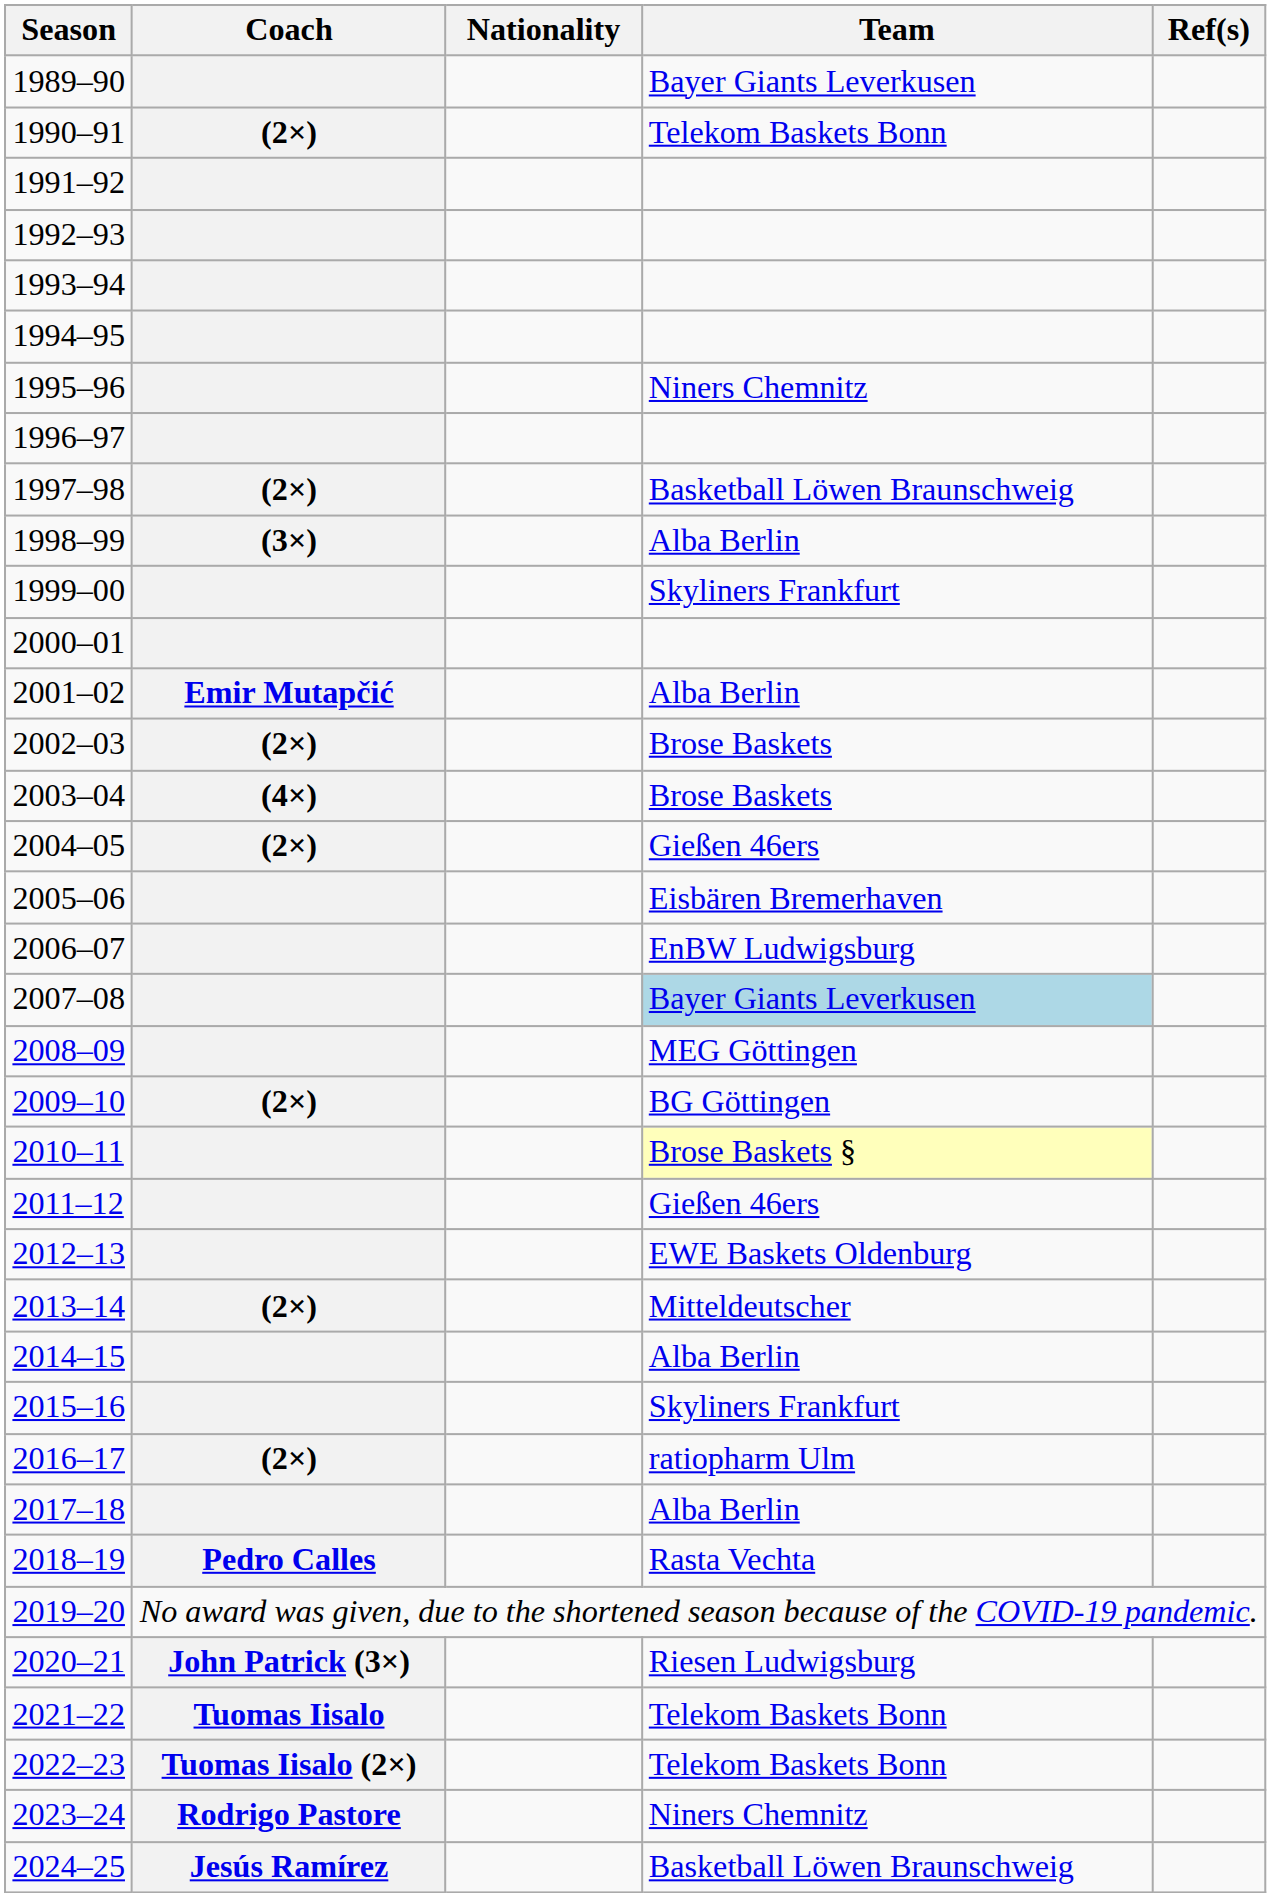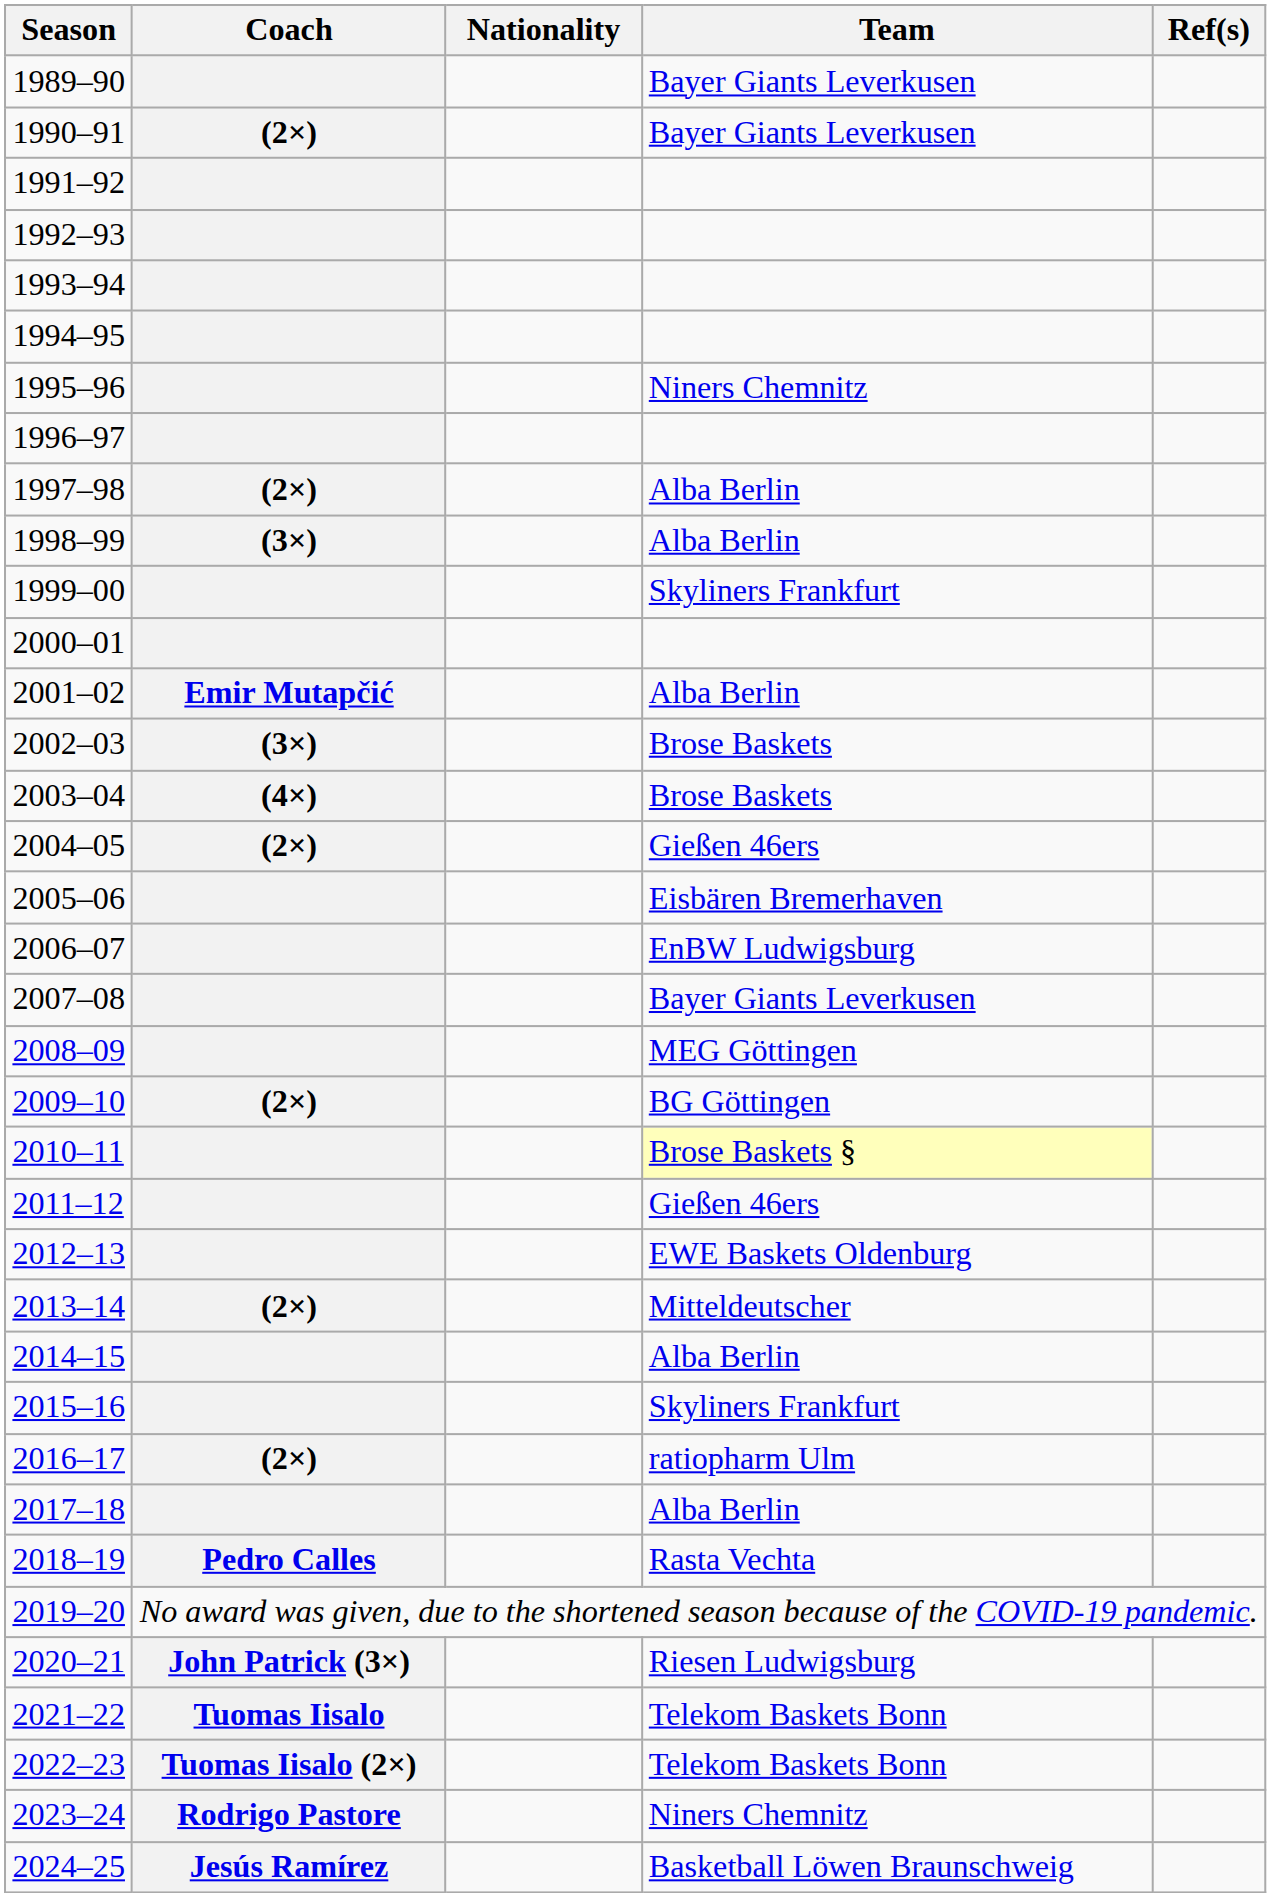1990–91 | Team: Telekom Baskets Bonn -> Bayer Giants Leverkusen
1997–98 | Team: Basketball Löwen Braunschweig -> Alba Berlin
2002–03 | Coach: (2×) -> (3×)
2007–08 | Team: lightblue background -> no background
